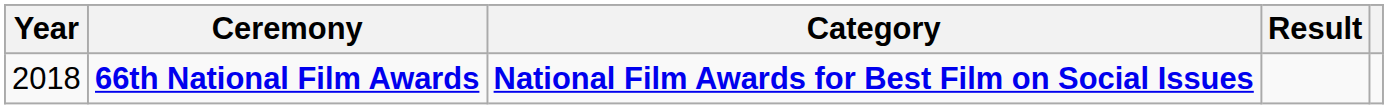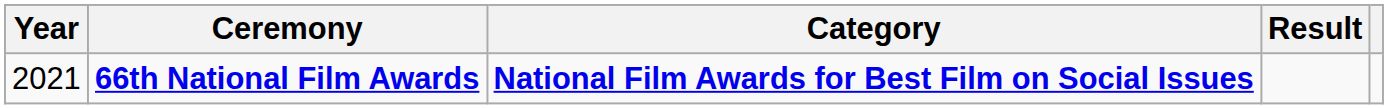66th National Film Awards | Year: 2018 -> 2021
